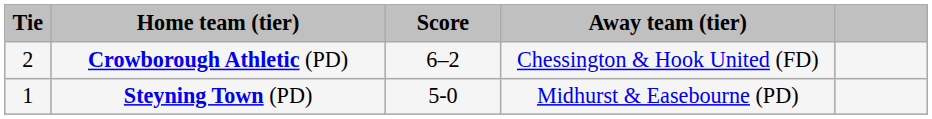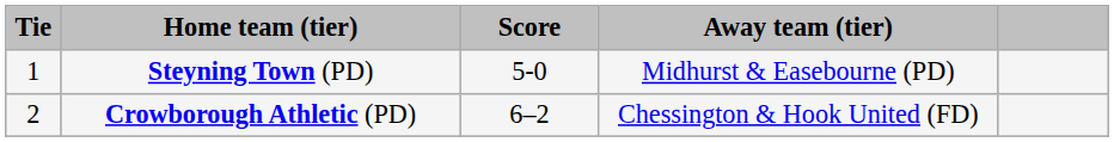rows swapped: Steyning Town (PD) <-> Crowborough Athletic (PD)
